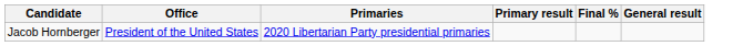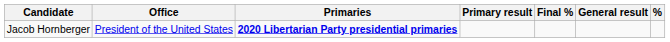+ column: %
Jacob Hornberger | Primaries: normal -> bold
